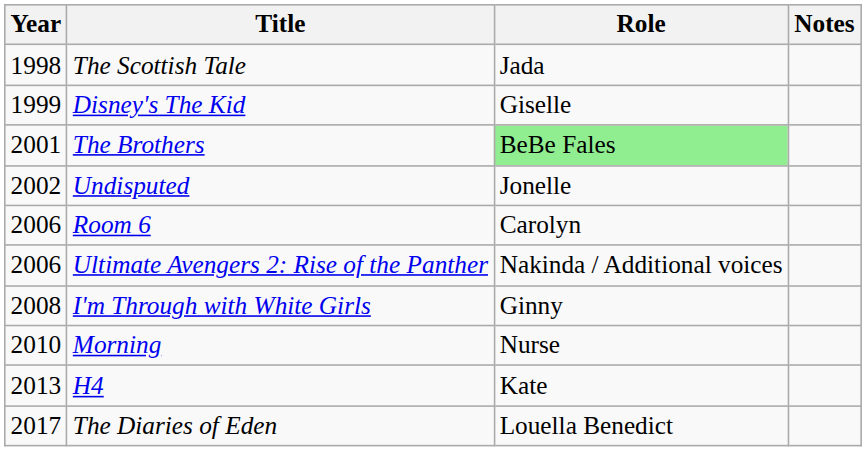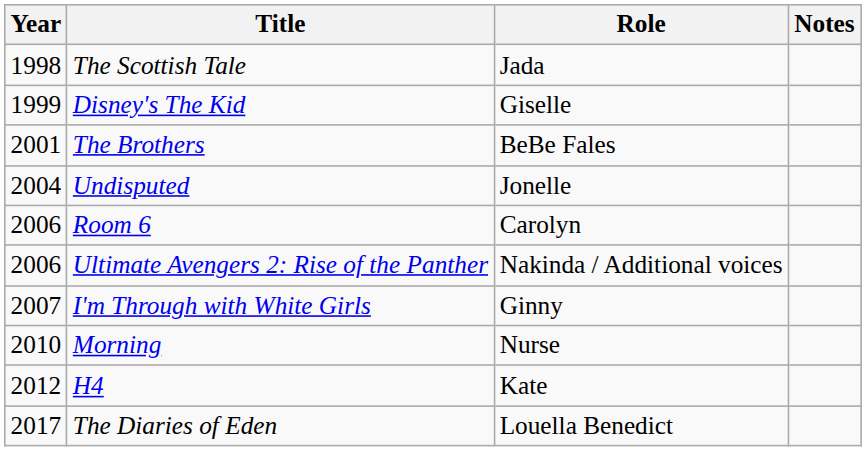The Brothers | Role: lightgreen background -> no background
Undisputed | Year: 2002 -> 2004
I'm Through with White Girls | Year: 2008 -> 2007
H4 | Year: 2013 -> 2012
